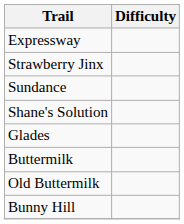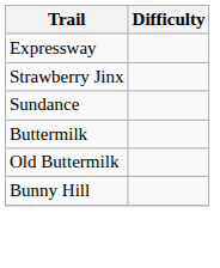- row: Shane's Solution
- row: Glades
